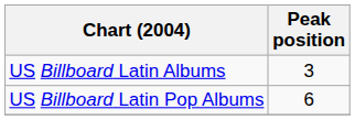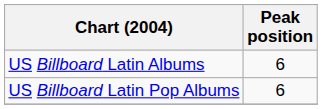US Billboard Latin Albums | Peak position: 3 -> 6
